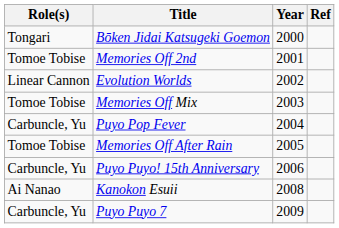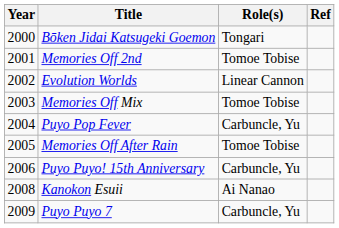columns swapped: Year <-> Role(s)
